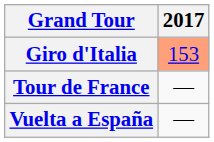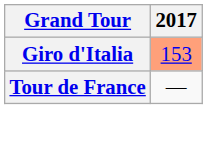- row: Vuelta a España | —
